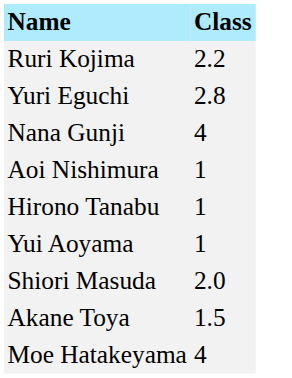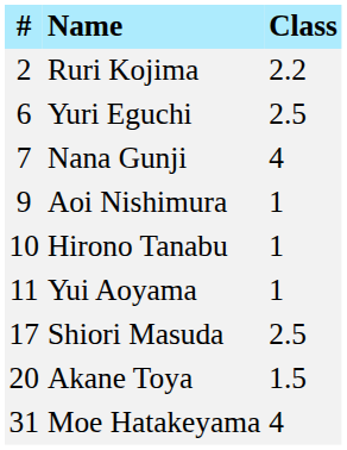+ column: # | 2 | 6 | 7 | 9 | 10 | 11 | 17 | 20 | 31
Yuri Eguchi | Class: 2.8 -> 2.5
Shiori Masuda | Class: 2.0 -> 2.5
